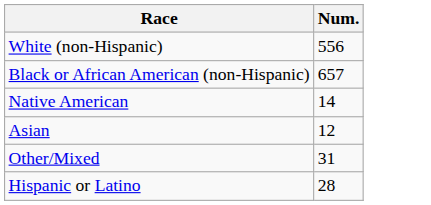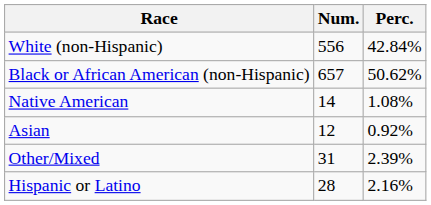+ column: Perc. | 42.84% | 50.62% | 1.08% | 0.92% | 2.39% | 2.16%
